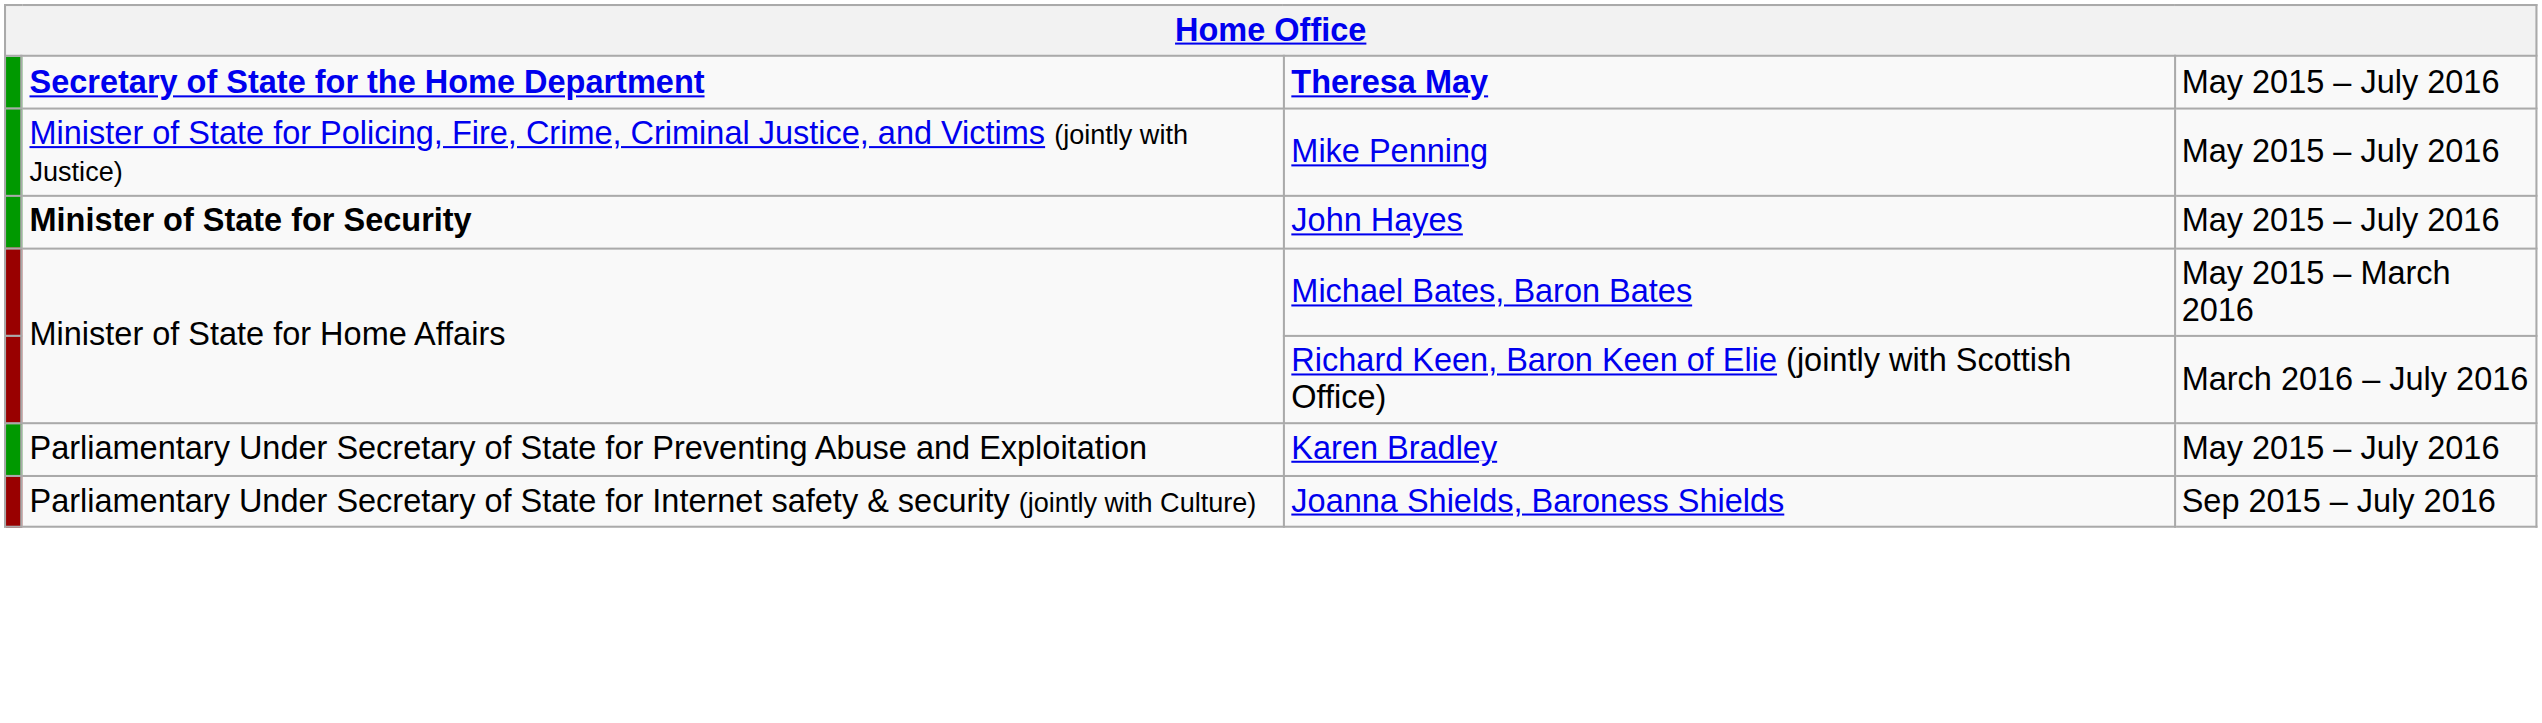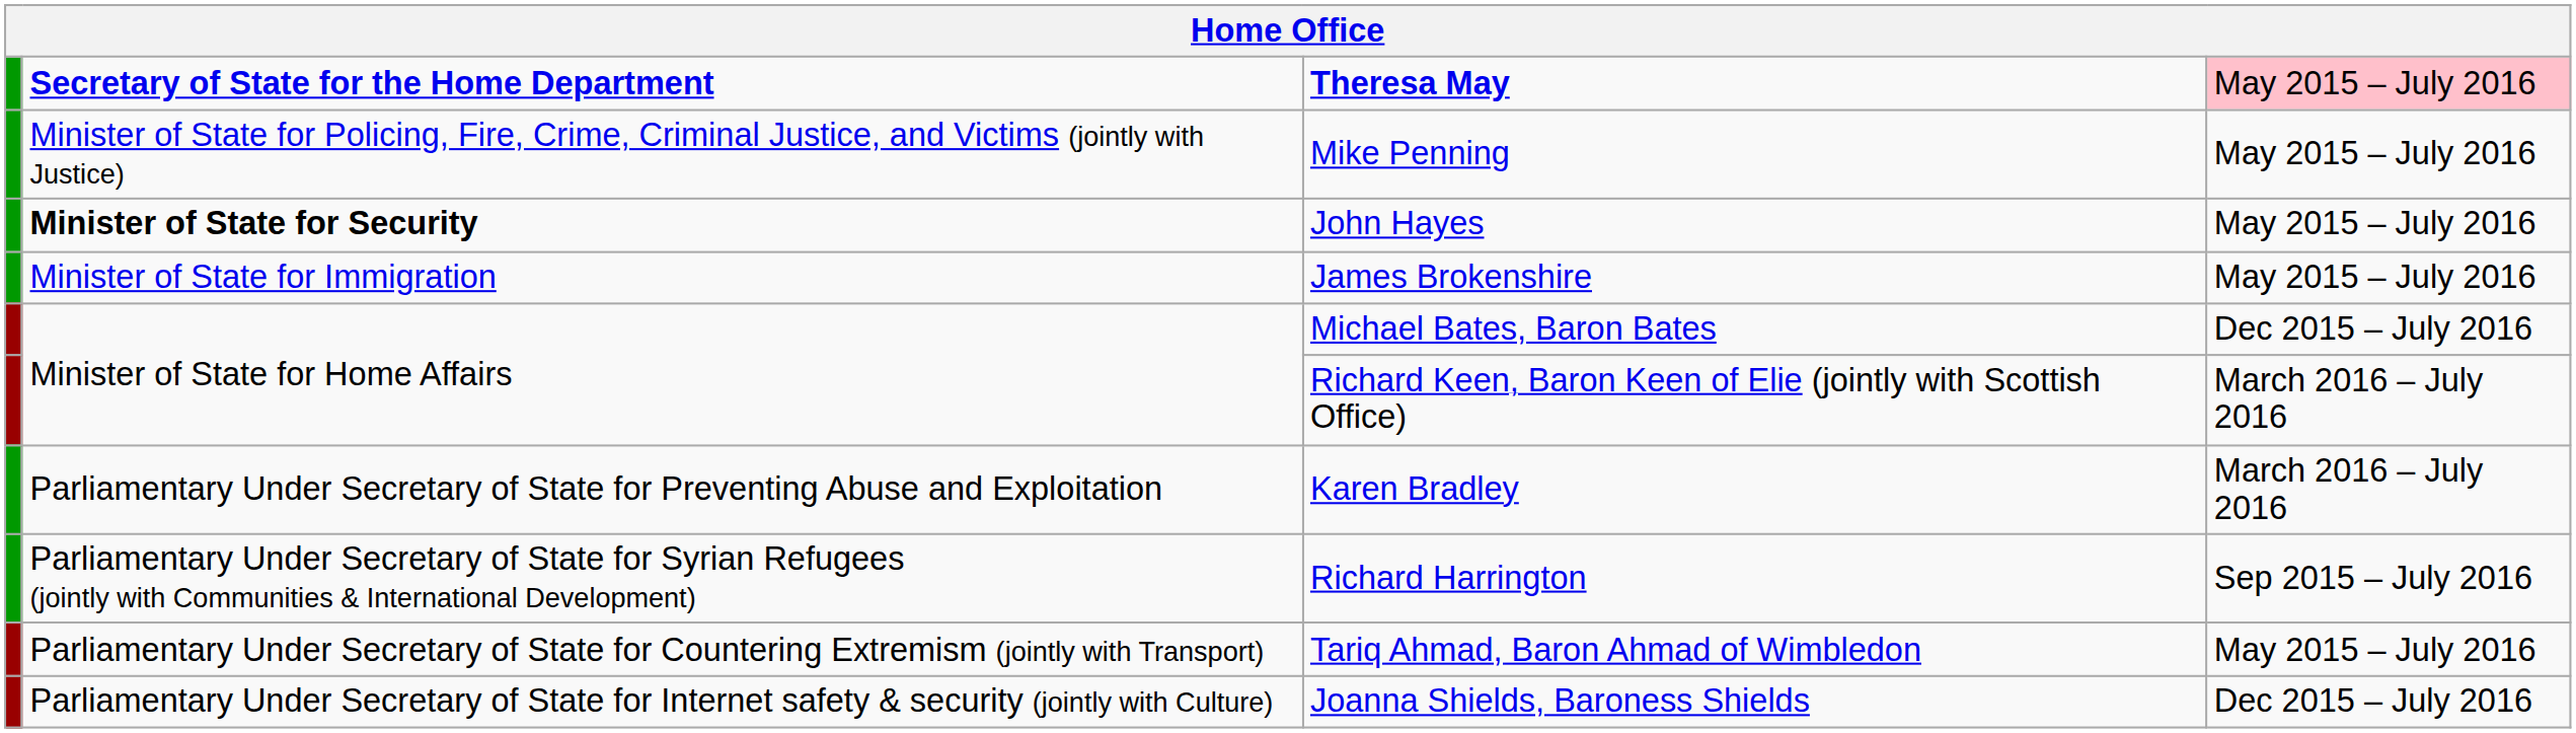Theresa May | column 4: no background -> pink background
+ row: Minister of State for Immigration | James Brokenshire | May 2015 – July 2016
Michael Bates, Baron Bates | column 4: May 2015 – March 2016 -> Dec 2015 – July 2016
Karen Bradley | column 4: May 2015 – July 2016 -> March 2016 – July 2016
+ row: Parliamentary Under Secretary of State for Syrian Refugees (jointly with Communities & International Development) | Richard Harrington | Sep 2015 – July 2016
+ row: Parliamentary Under Secretary of State for Countering Extremism (jointly with Transport) | Tariq Ahmad, Baron Ahmad of Wimbledon | May 2015 – July 2016
Joanna Shields, Baroness Shields | column 4: Sep 2015 – July 2016 -> Dec 2015 – July 2016
